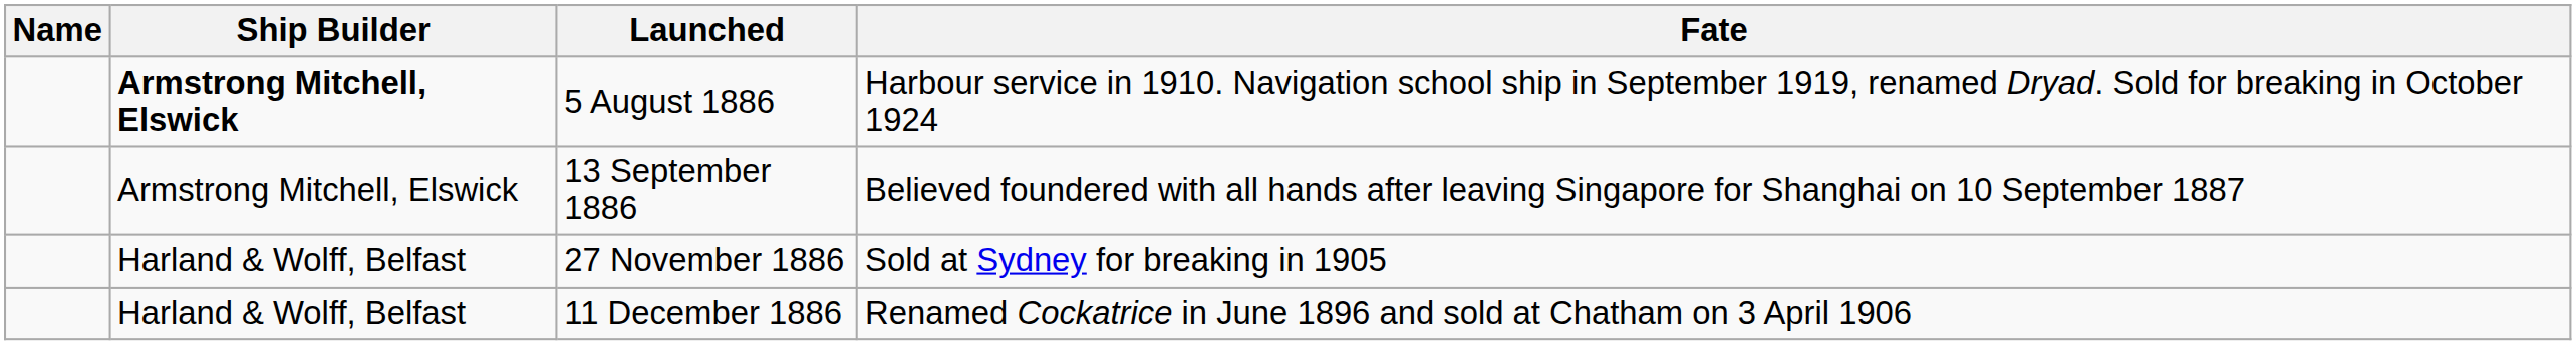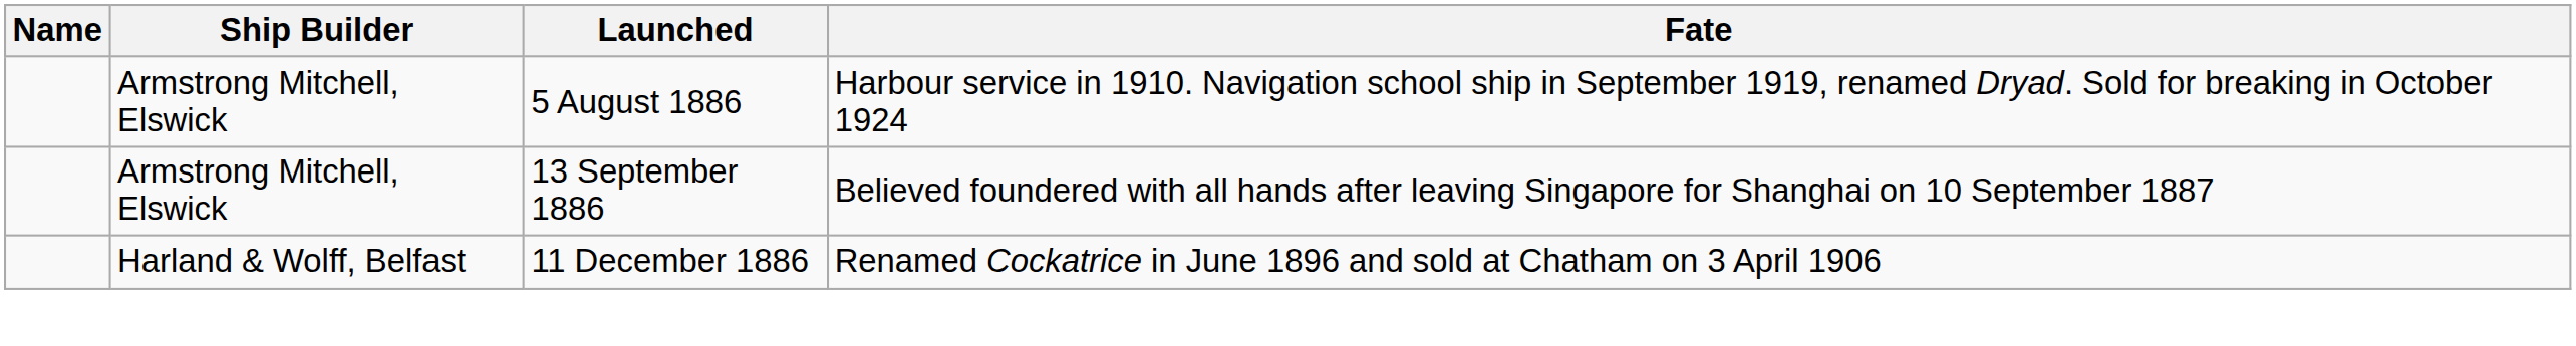5 August 1886 | Ship Builder: bold -> normal
- row: Harland & Wolff, Belfast | 27 November 1886 | Sold at Sydney for breaking in 1905
